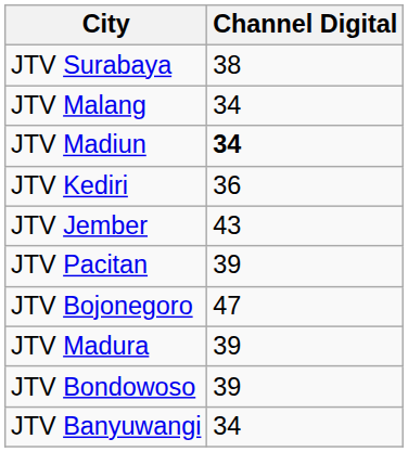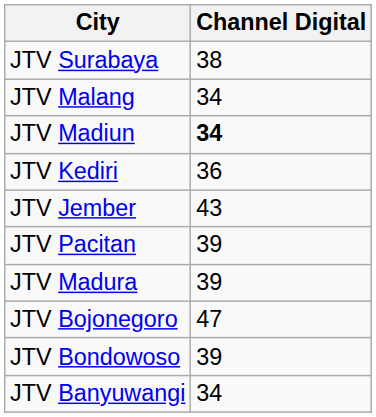rows swapped: JTV Madura <-> JTV Bojonegoro
